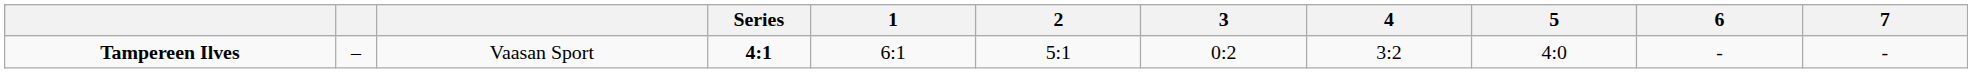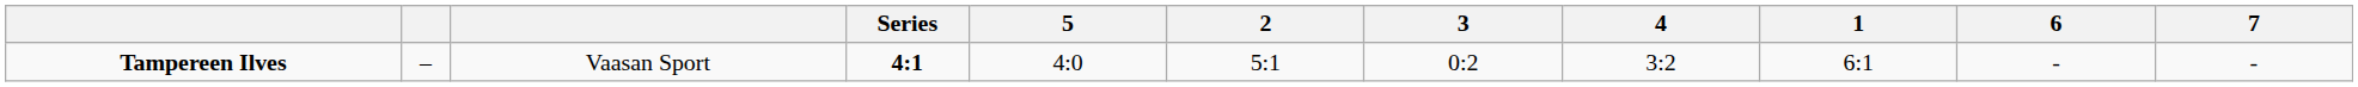columns swapped: 1 <-> 5
